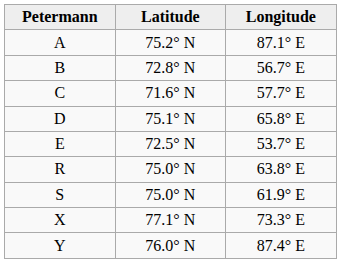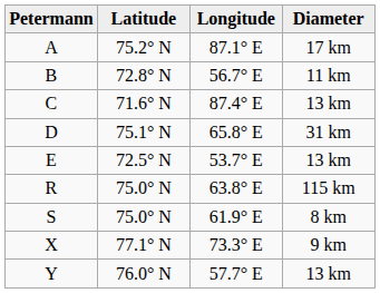+ column: Diameter | 17 km | 11 km | 13 km | 31 km | 13 km | 115 km | 8 km | 9 km | 13 km
C | Longitude: 57.7° E -> 87.4° E
Y | Longitude: 87.4° E -> 57.7° E
